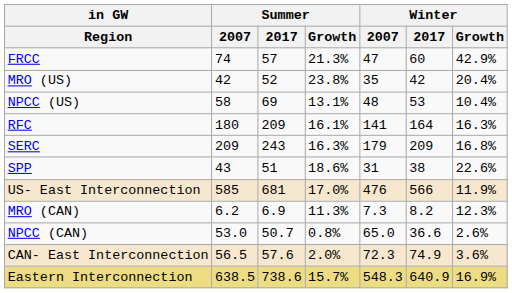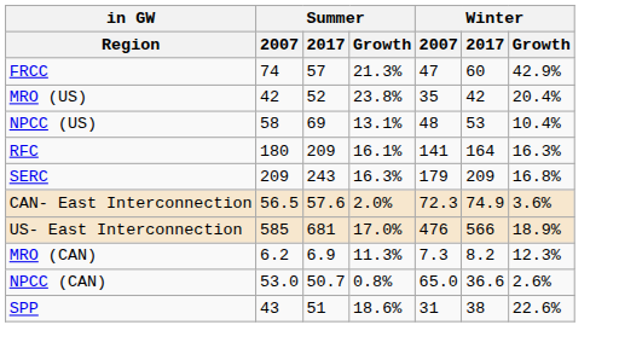rows swapped: SPP <-> CAN- East Interconnection
US- East Interconnection | Winter / Growth: 11.9% -> 18.9%
- row: Eastern Interconnection | 638.5 | 738.6 | 15.7% | 548.3 | 640.9 | 16.9%
